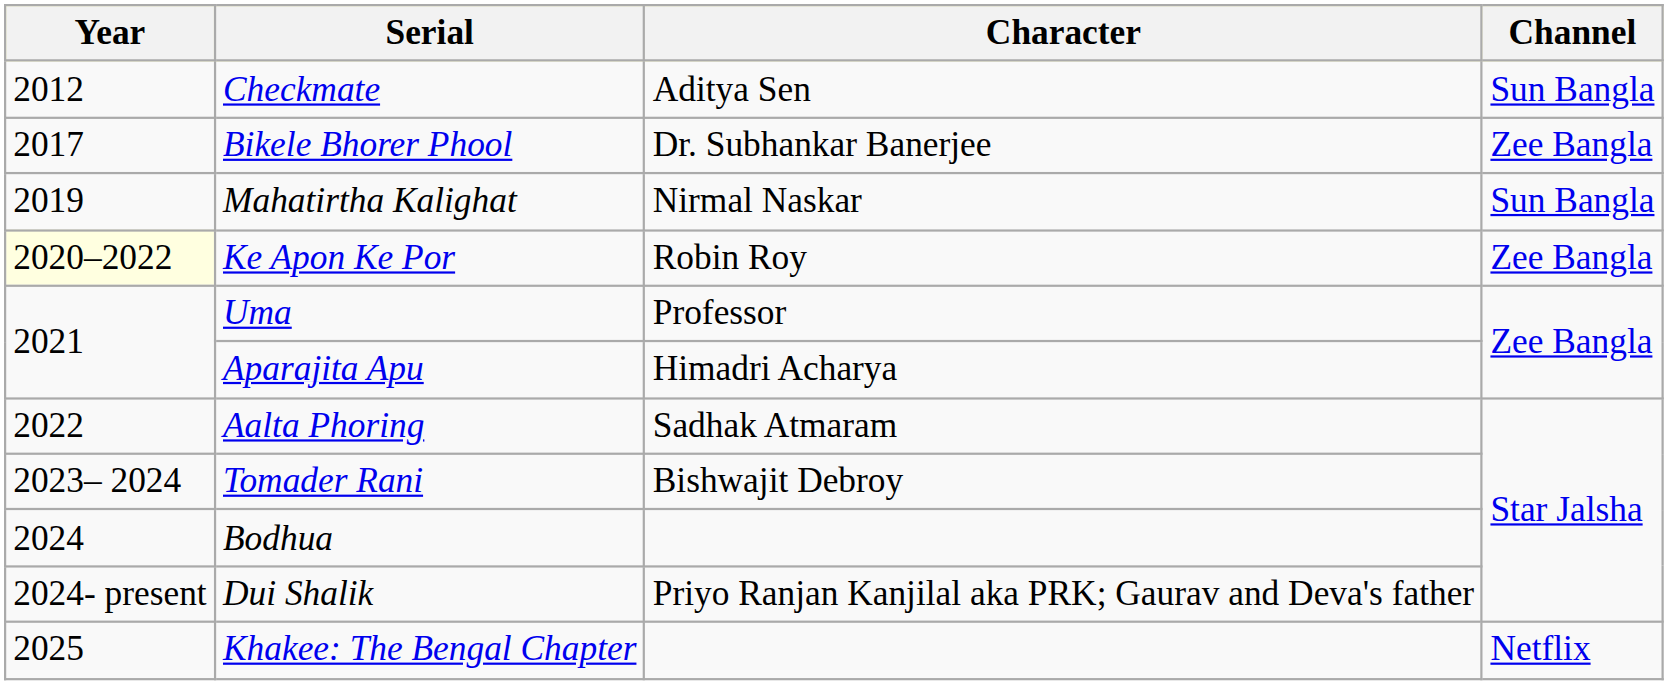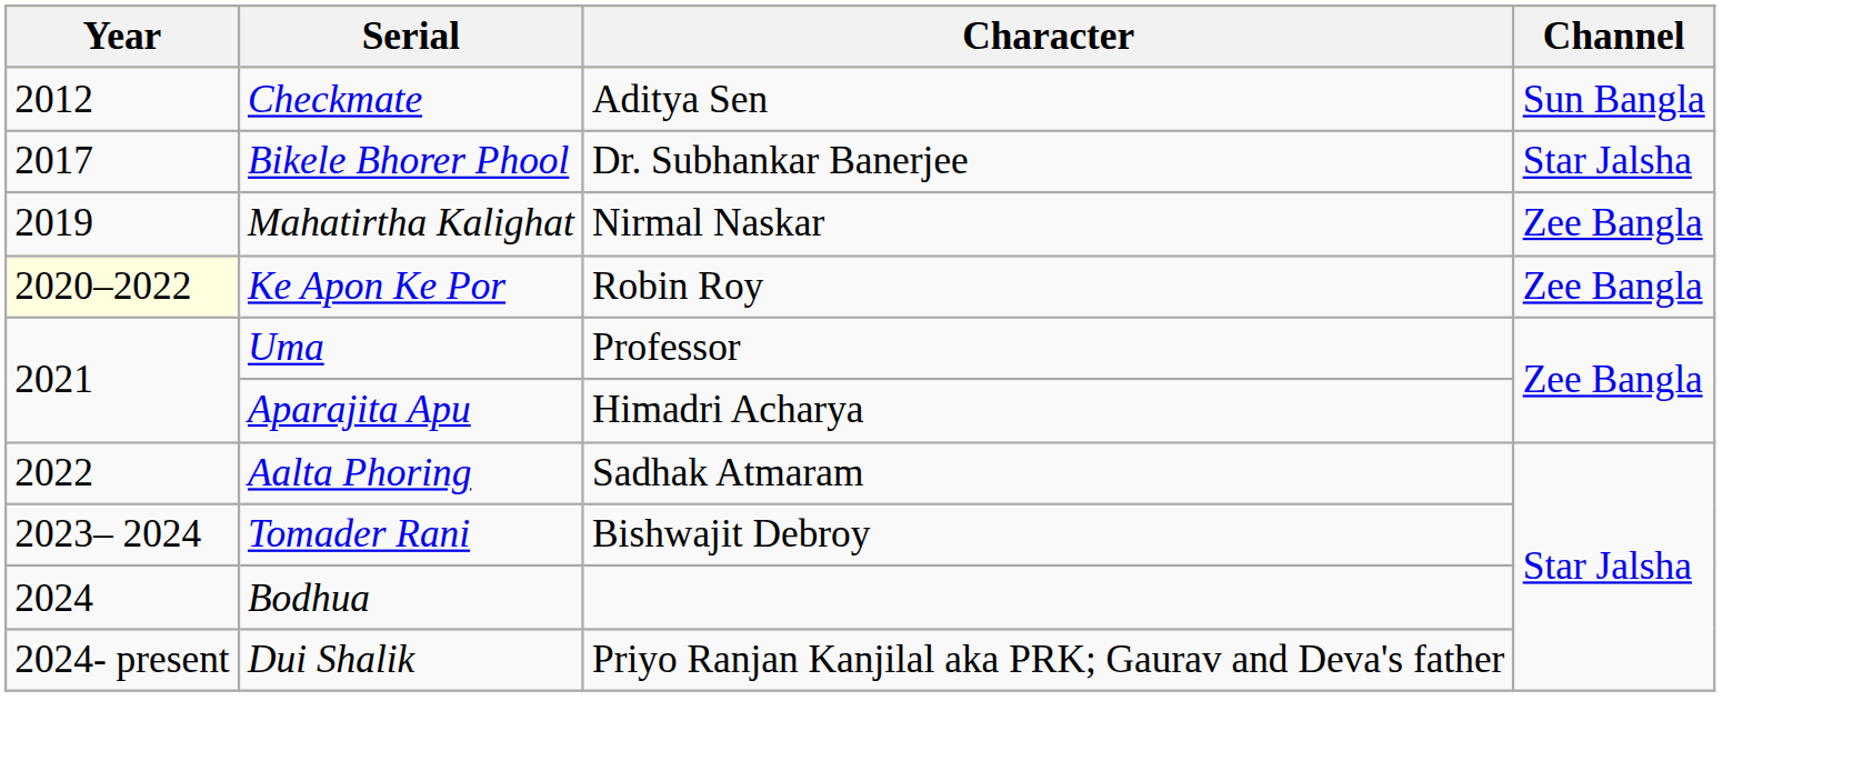Bikele Bhorer Phool | Channel: Zee Bangla -> Star Jalsha
Mahatirtha Kalighat | Channel: Sun Bangla -> Zee Bangla
- row: 2025 | Khakee: The Bengal Chapter | Netflix
